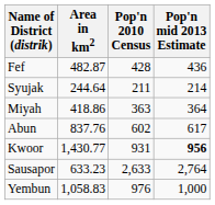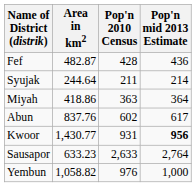Yembun | Area in km2: 1,058.83 -> 1,058.82
